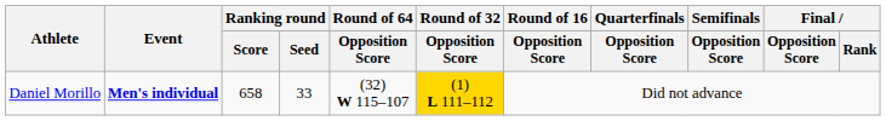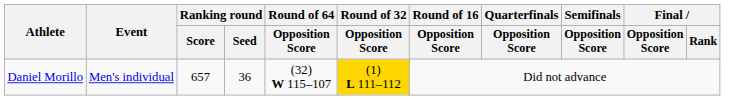Daniel Morillo | Event: bold -> normal
Daniel Morillo | Ranking round / Score: 658 -> 657
Daniel Morillo | Ranking round / Seed: 33 -> 36
